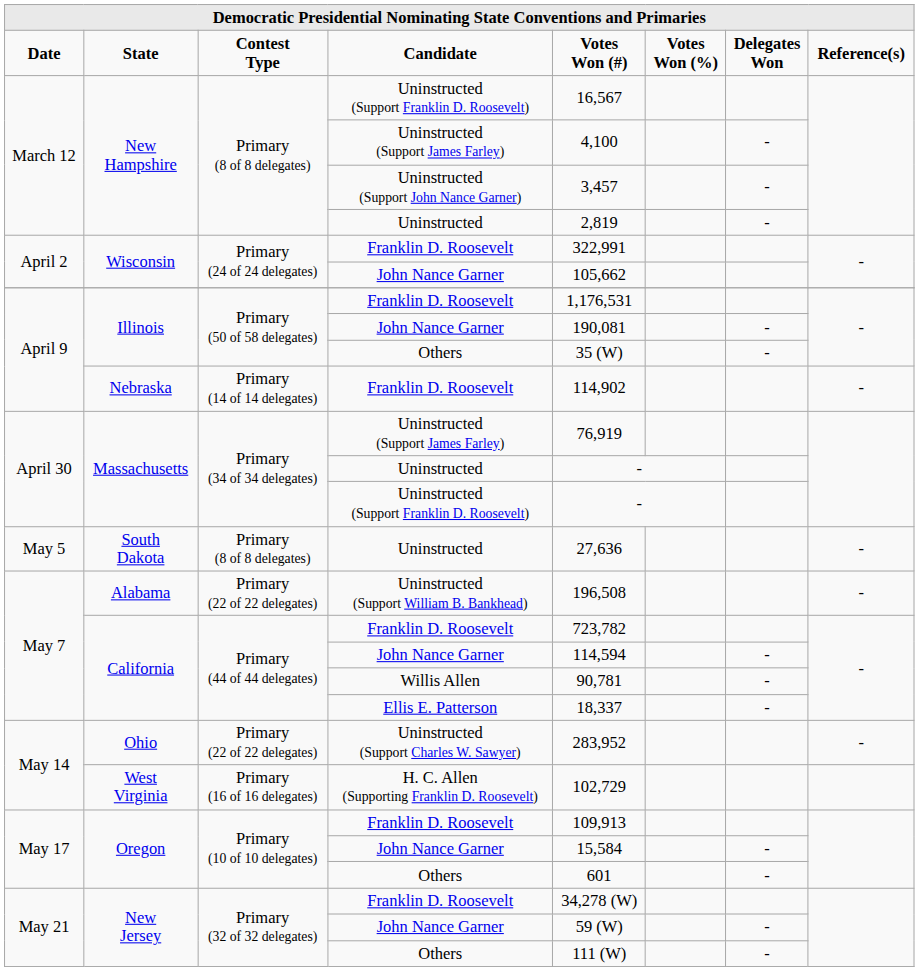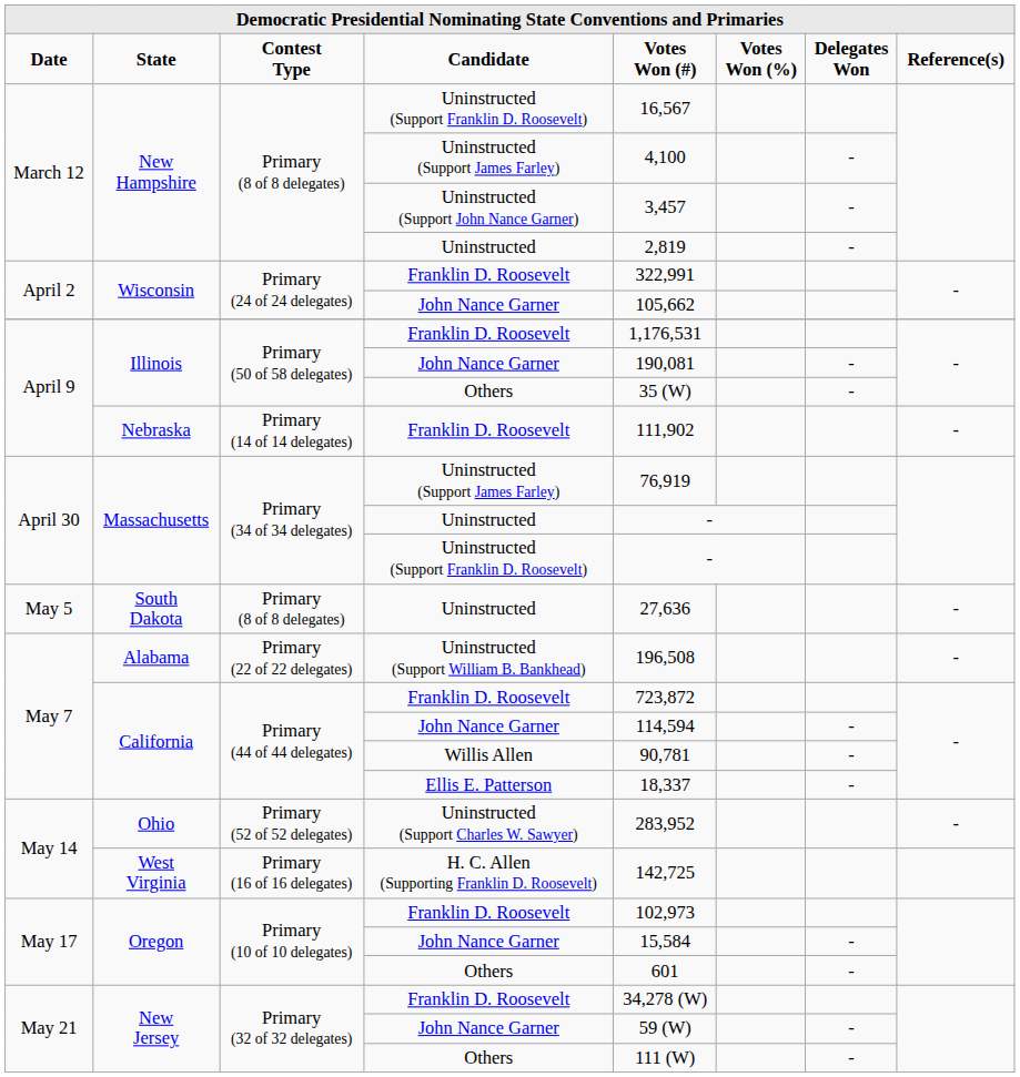Nebraska | column 5: 114,902 -> 111,902
California / Franklin D. Roosevelt | column 5: 723,782 -> 723,872
Ohio | column 3: Primary (22 of 22 delegates) -> Primary (52 of 52 delegates)
West Virginia | column 5: 102,729 -> 142,725
Oregon / Franklin D. Roosevelt | column 5: 109,913 -> 102,973
